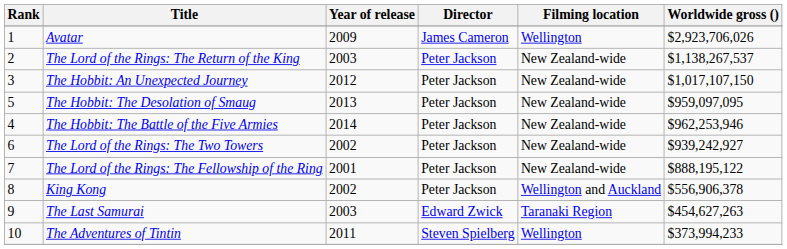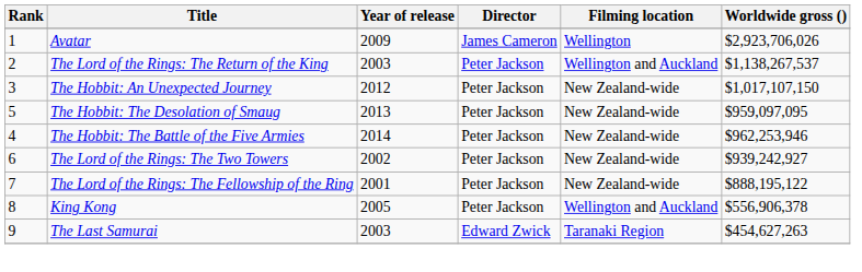The Lord of the Rings: The Return of the King | Filming location: New Zealand-wide -> Wellington and Auckland
King Kong | Year of release: 2002 -> 2005
- row: 10 | The Adventures of Tintin | 2011 | Steven Spielberg | Wellington | $373,994,233
